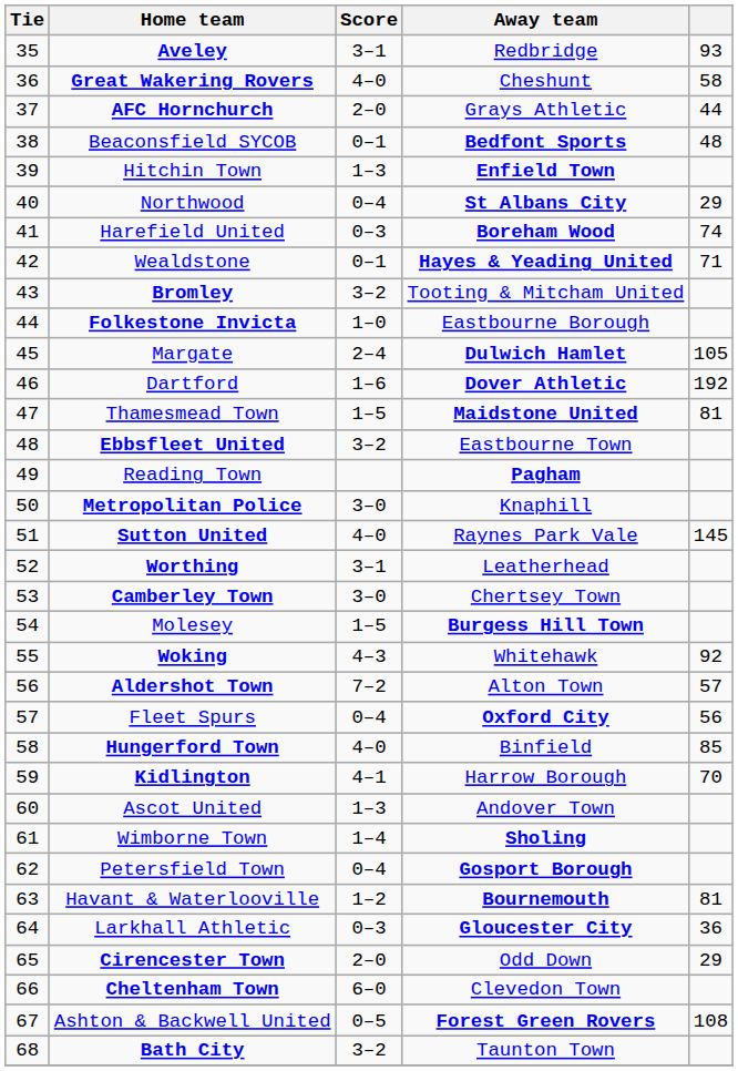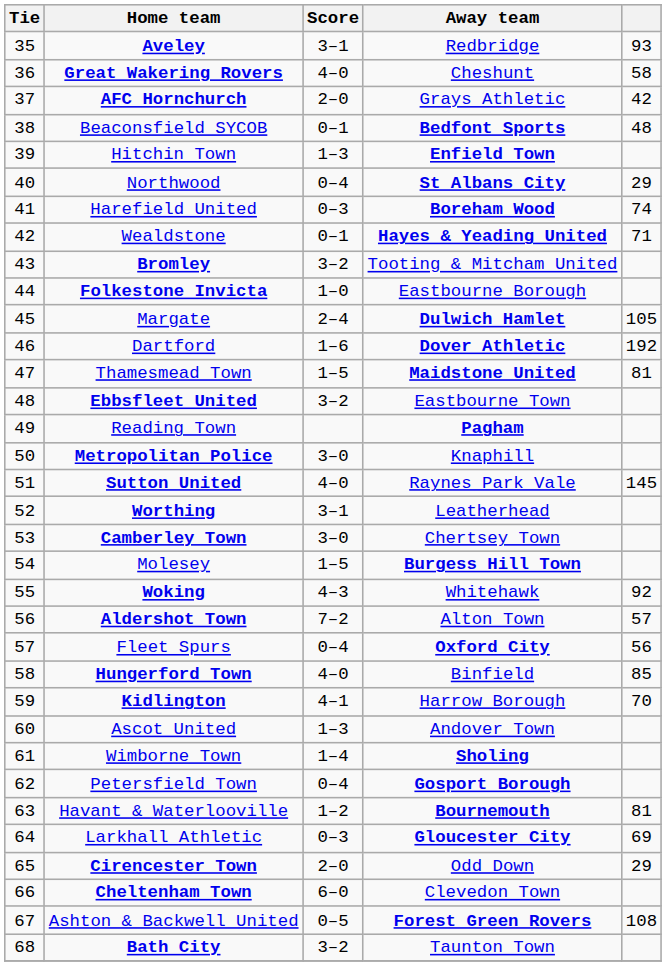AFC Hornchurch | column 5: 44 -> 42
Larkhall Athletic | column 5: 36 -> 69
